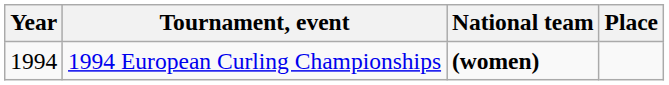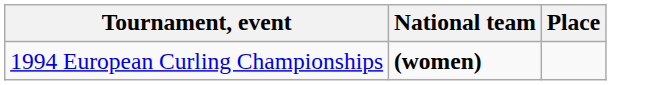- column: Year | 1994
